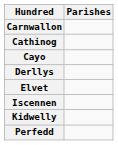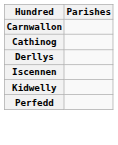- row: Cayo
- row: Elvet
